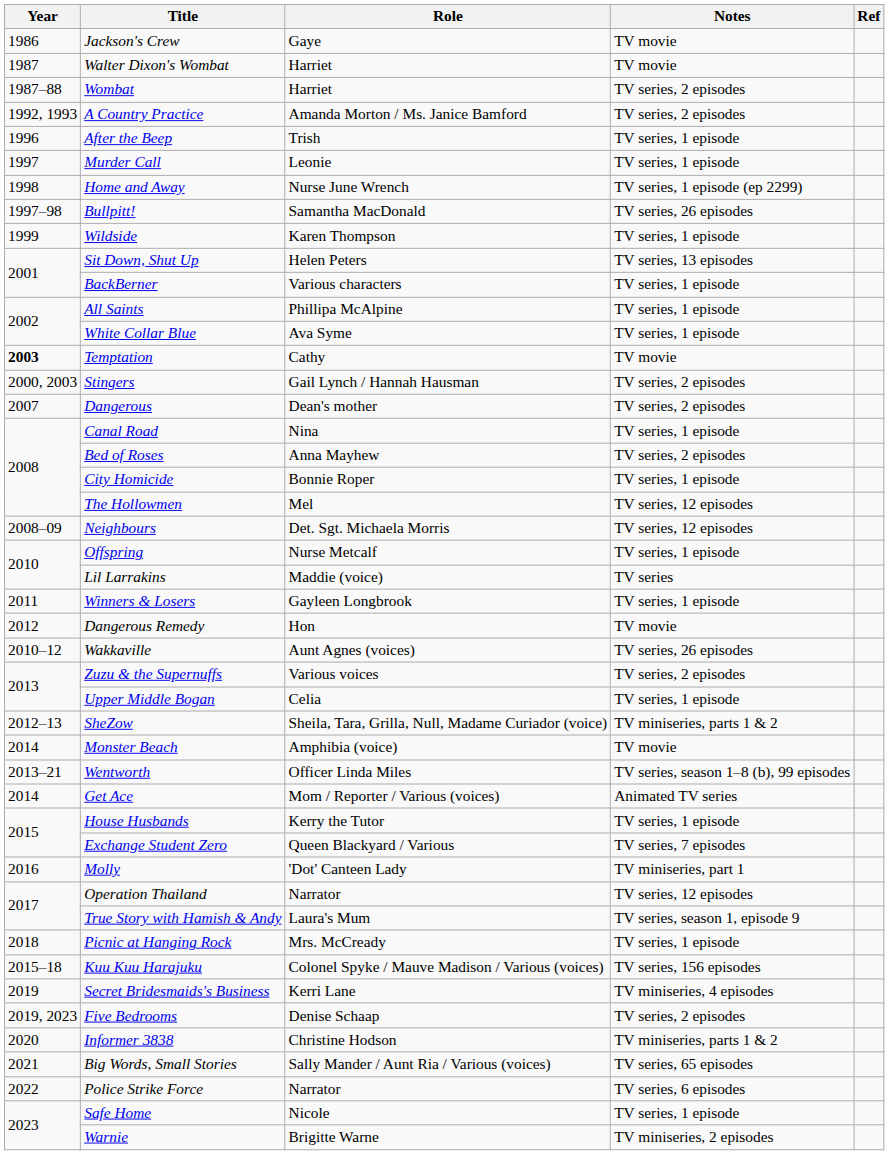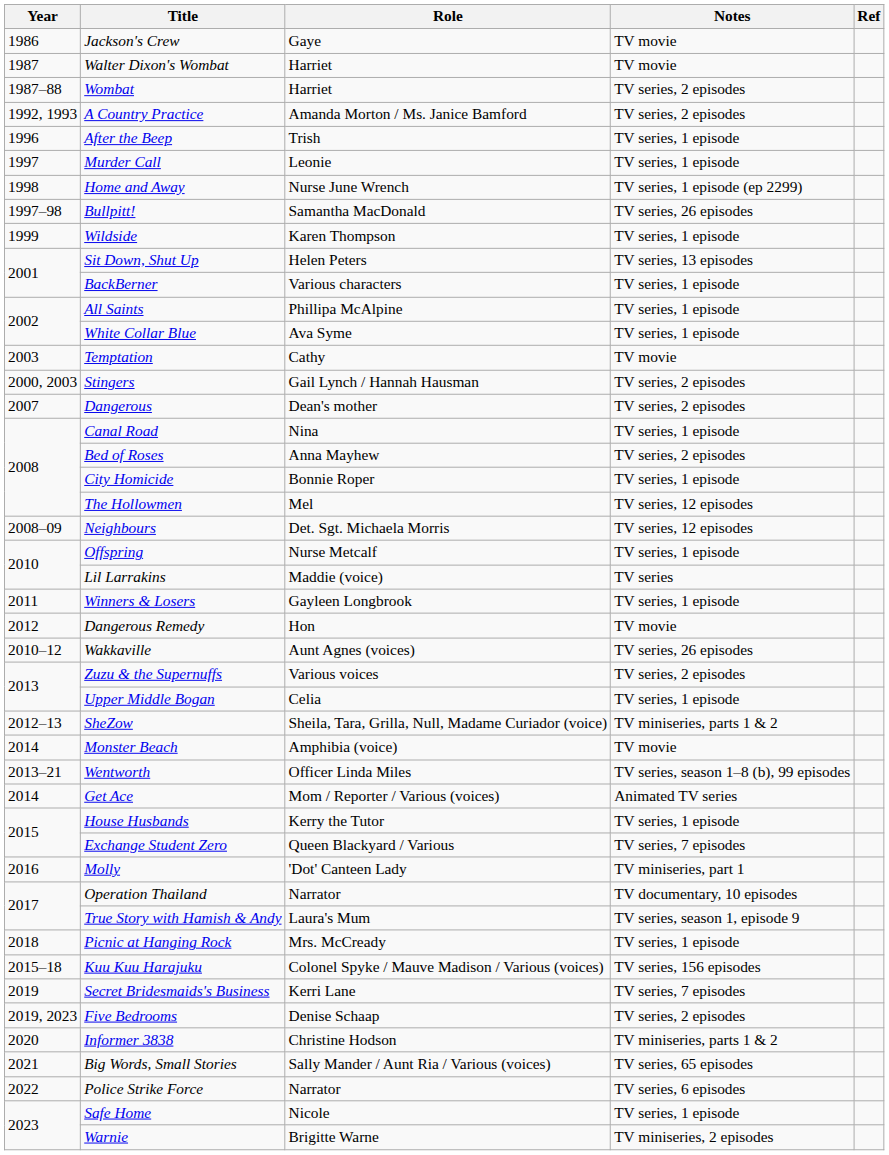Temptation | Year: bold -> normal
Operation Thailand | Notes: TV series, 12 episodes -> TV documentary, 10 episodes
Secret Bridesmaids's Business | Notes: TV miniseries, 4 episodes -> TV series, 7 episodes
